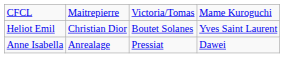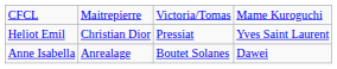Heliot Emil | column 3: Boutet Solanes -> Pressiat
Anne Isabella | column 3: Pressiat -> Boutet Solanes
